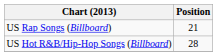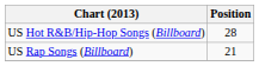rows swapped: US Hot R&B/Hip-Hop Songs (Billboard) <-> US Rap Songs (Billboard)
